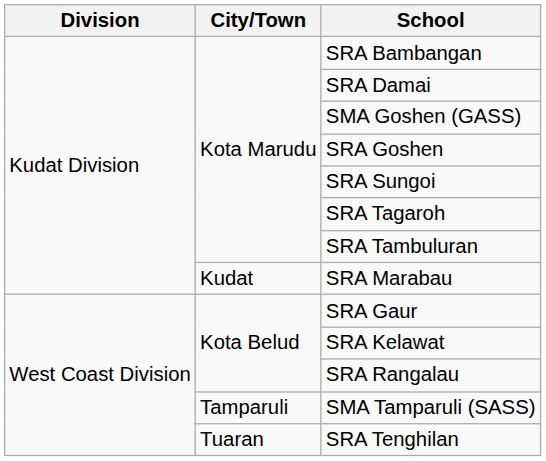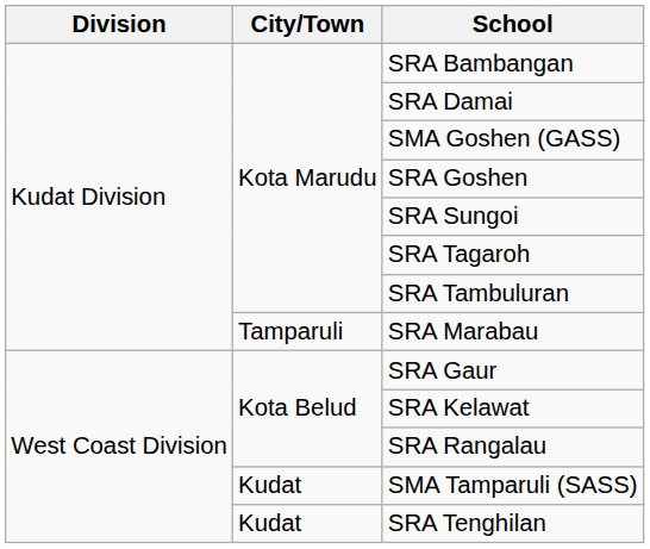SRA Marabau | City/Town: Kudat -> Tamparuli
SMA Tamparuli (SASS) | City/Town: Tamparuli -> Kudat
SRA Tenghilan | City/Town: Tuaran -> Kudat
